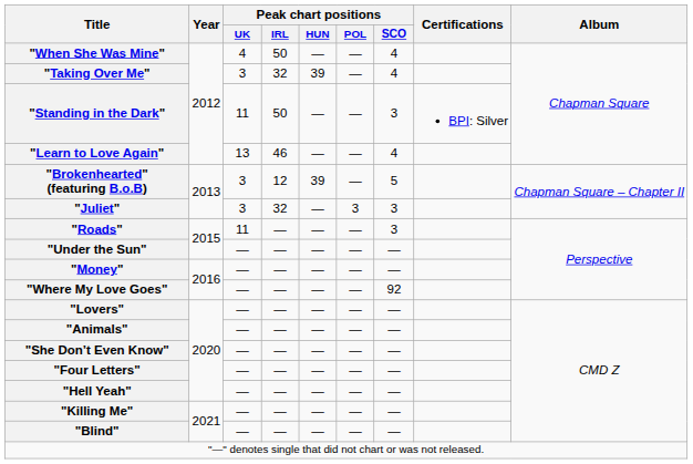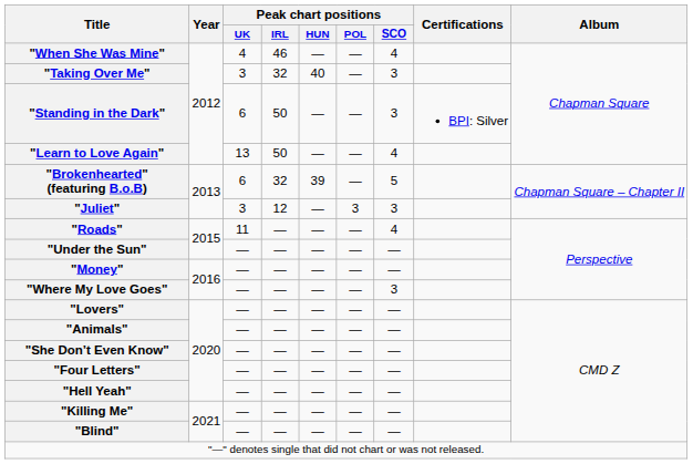"When She Was Mine" | Peak chart positions / IRL: 50 -> 46
"Taking Over Me" | Peak chart positions / HUN: 39 -> 40
"Taking Over Me" | Peak chart positions / SCO: 4 -> 3
"Standing in the Dark" | Peak chart positions / UK: 11 -> 6
"Learn to Love Again" | Peak chart positions / IRL: 46 -> 50
"Brokenhearted" (featuring B.o.B) | Peak chart positions / UK: 3 -> 6
"Brokenhearted" (featuring B.o.B) | Peak chart positions / IRL: 12 -> 32
"Juliet" | Peak chart positions / IRL: 32 -> 12
"Roads" | Peak chart positions / SCO: 3 -> 4
"Where My Love Goes" | Peak chart positions / SCO: 92 -> 3
